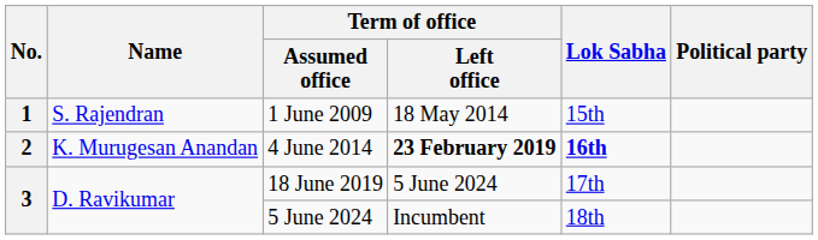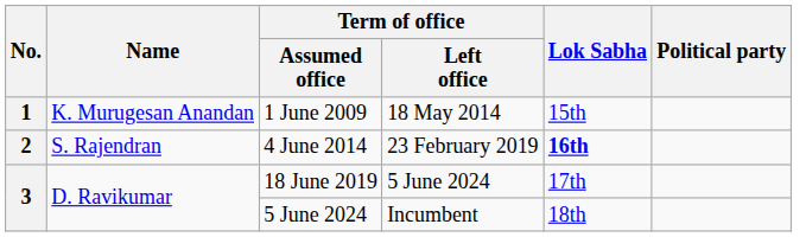1 June 2009 | Name: S. Rajendran -> K. Murugesan Anandan
4 June 2014 | Name: K. Murugesan Anandan -> S. Rajendran
4 June 2014 | Term of office / Left office: bold -> normal
